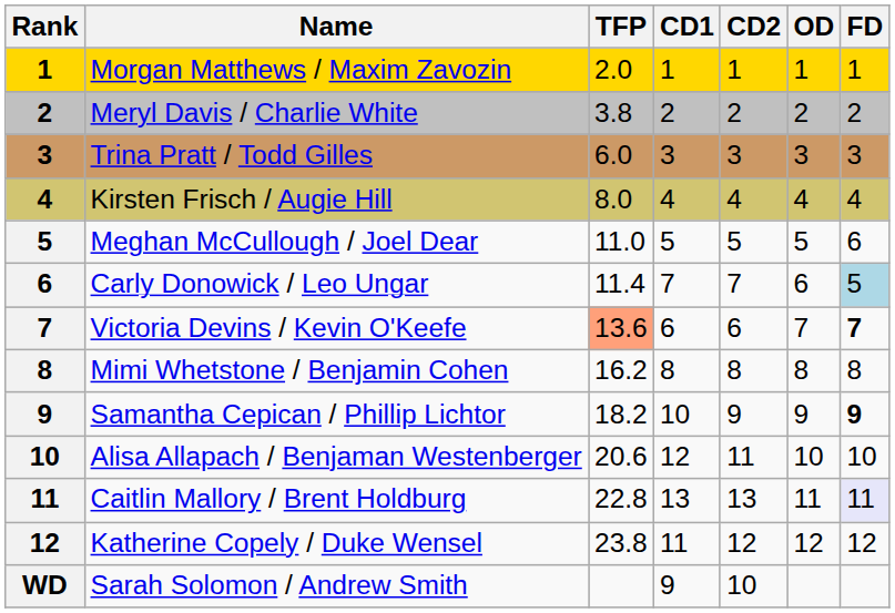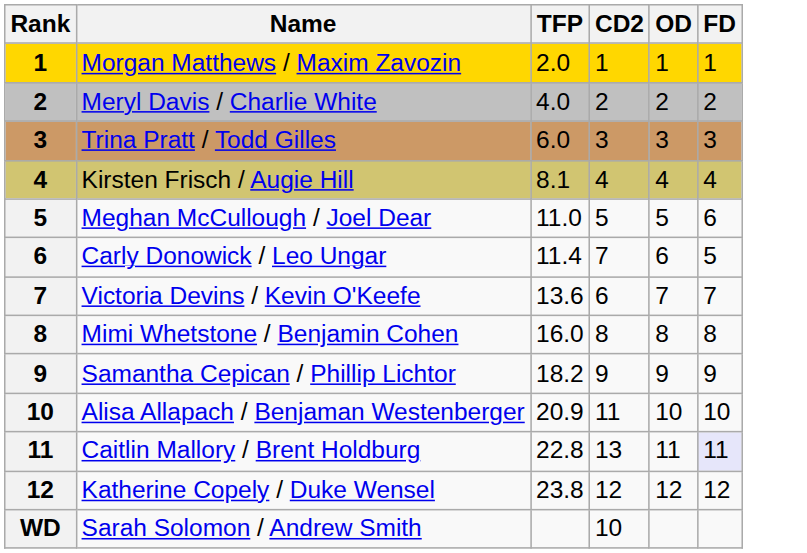- column: CD1 | 1 | 2 | 3 | 4 | 5 | 7 | 6 | 8 | 10 | 12 | 13 | 11 | 9
Meryl Davis / Charlie White | TFP: 3.8 -> 4.0
Kirsten Frisch / Augie Hill | TFP: 8.0 -> 8.1
Carly Donowick / Leo Ungar | FD: lightblue background -> no background
Victoria Devins / Kevin O'Keefe | TFP: lightsalmon background -> no background
Victoria Devins / Kevin O'Keefe | FD: bold -> normal
Mimi Whetstone / Benjamin Cohen | TFP: 16.2 -> 16.0
Samantha Cepican / Phillip Lichtor | FD: bold -> normal
Alisa Allapach / Benjaman Westenberger | TFP: 20.6 -> 20.9
